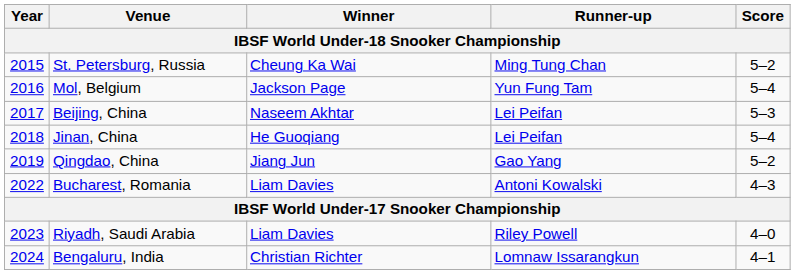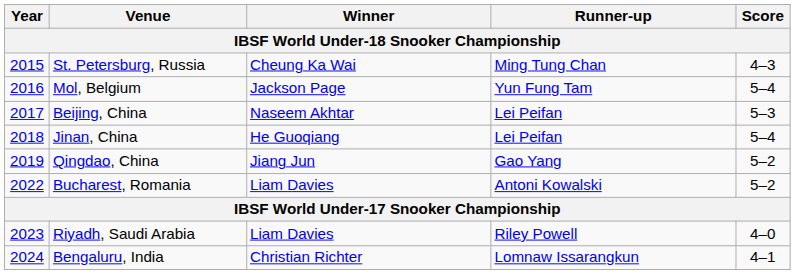St. Petersburg, Russia | Score: 5–2 -> 4–3
Bucharest, Romania | Score: 4–3 -> 5–2
